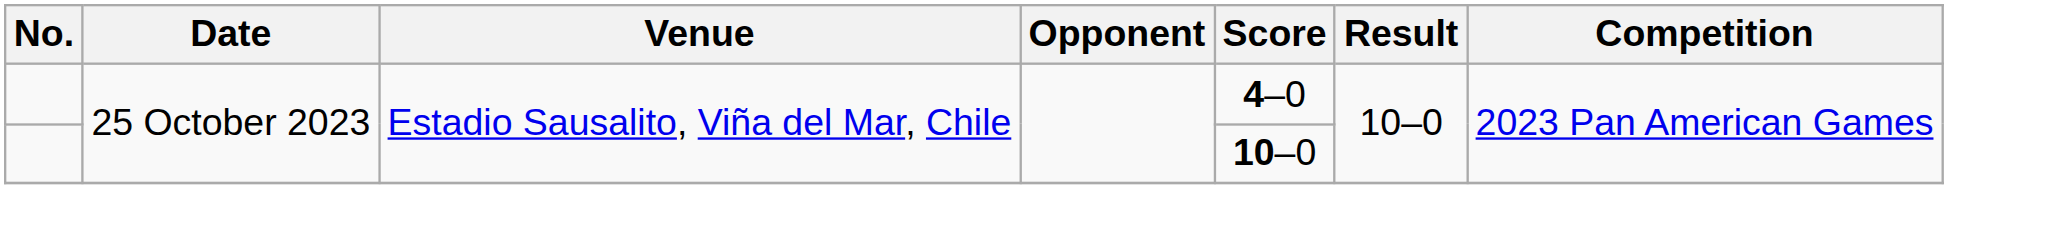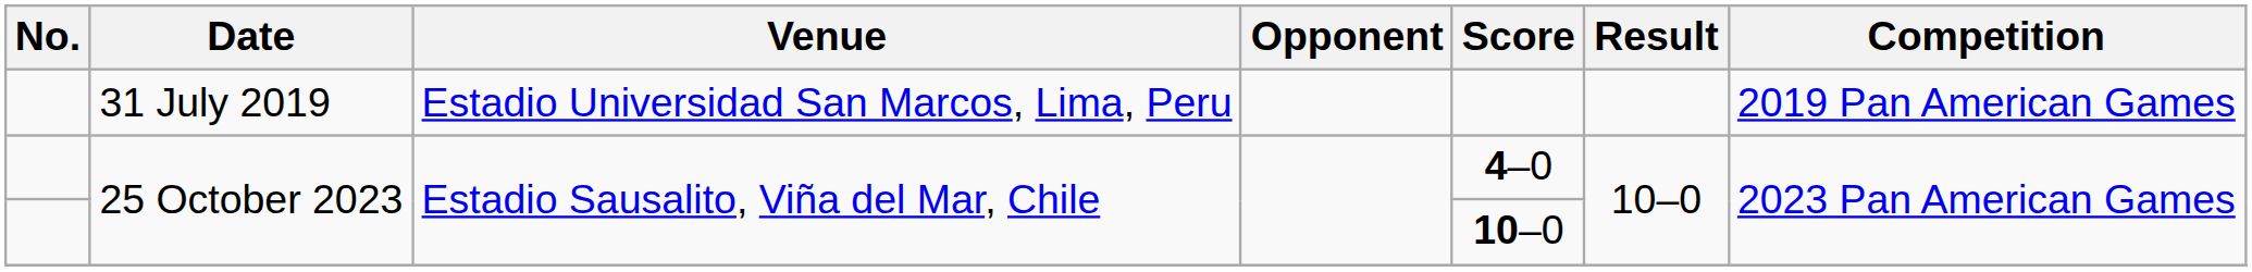+ row: 31 July 2019 | Estadio Universidad San Marcos, Lima, Peru | 2019 Pan American Games
